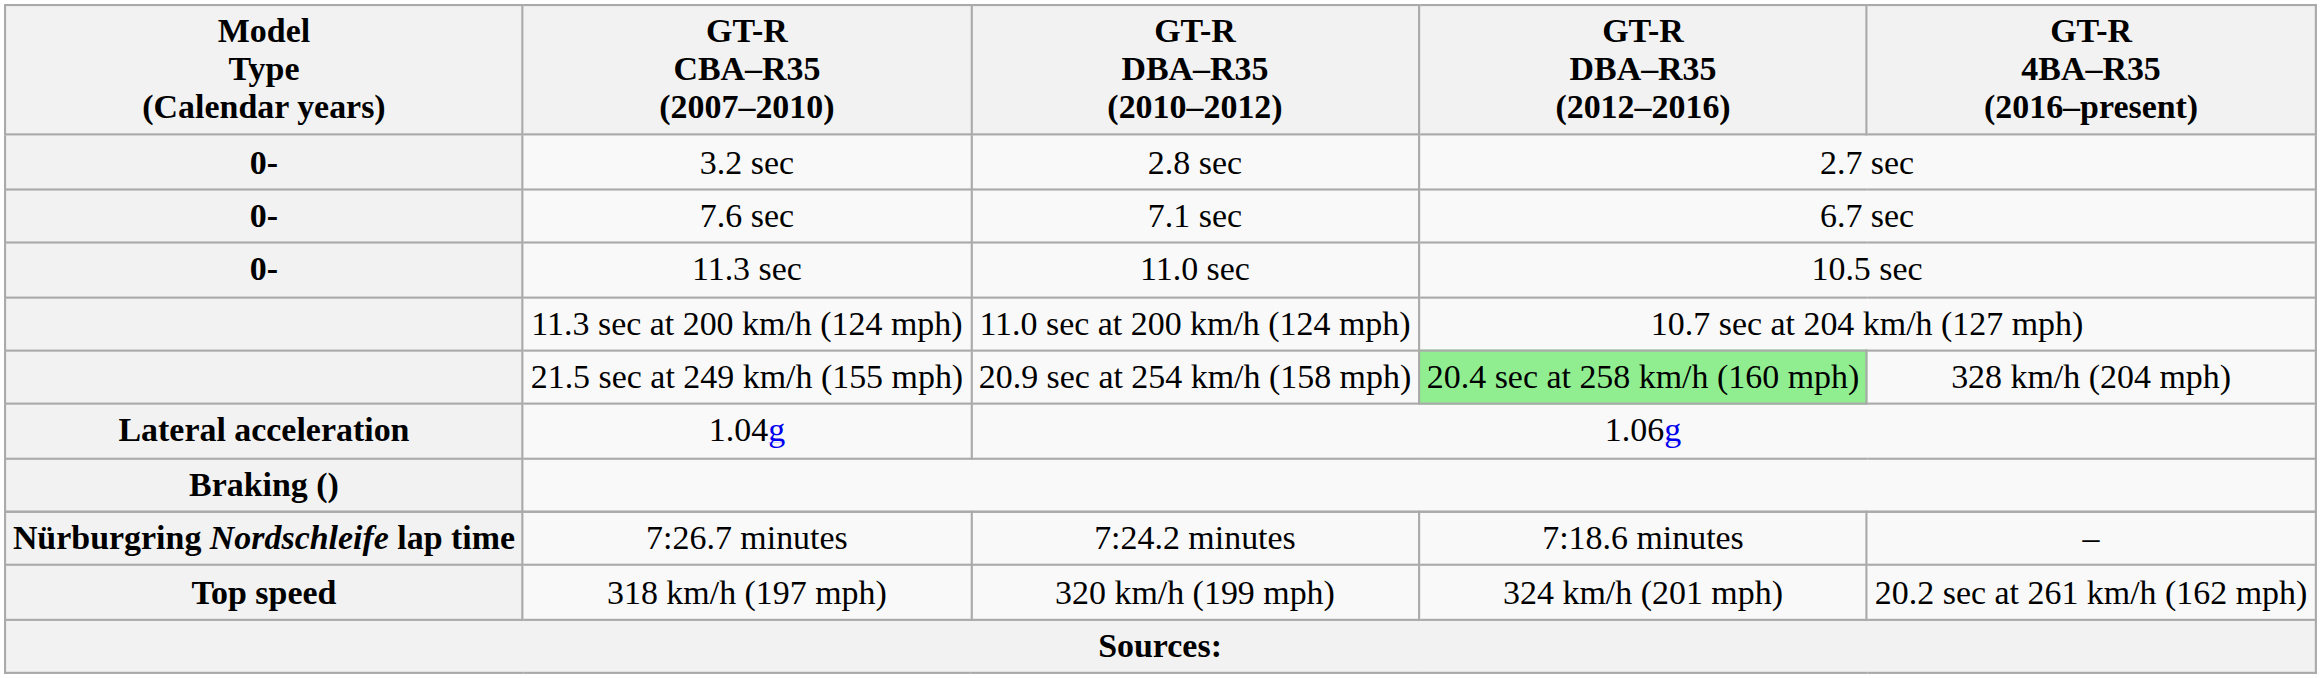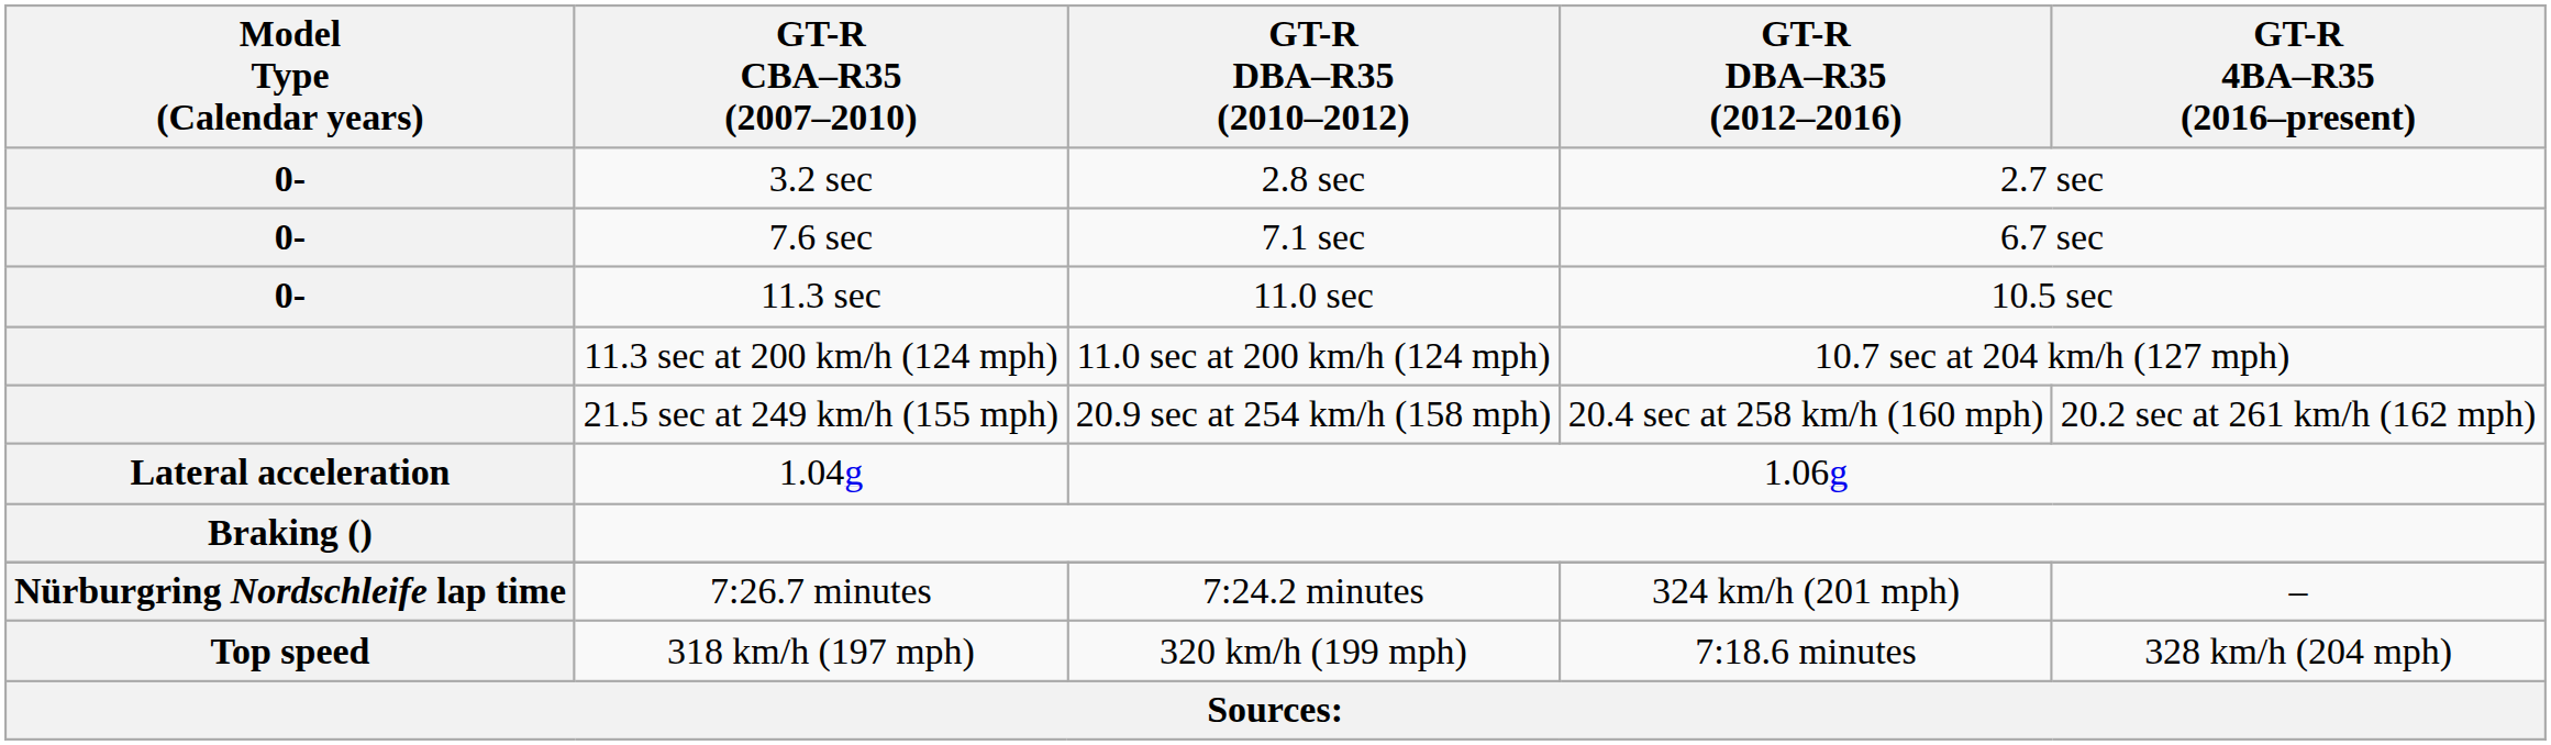21.5 sec at 249 km/h (155 mph) | GT-R DBA–R35 (2012–2016): lightgreen background -> no background
21.5 sec at 249 km/h (155 mph) | GT-R 4BA–R35 (2016–present): 328 km/h (204 mph) -> 20.2 sec at 261 km/h (162 mph)
7:26.7 minutes | GT-R DBA–R35 (2012–2016): 7:18.6 minutes -> 324 km/h (201 mph)
318 km/h (197 mph) | GT-R DBA–R35 (2012–2016): 324 km/h (201 mph) -> 7:18.6 minutes
318 km/h (197 mph) | GT-R 4BA–R35 (2016–present): 20.2 sec at 261 km/h (162 mph) -> 328 km/h (204 mph)
